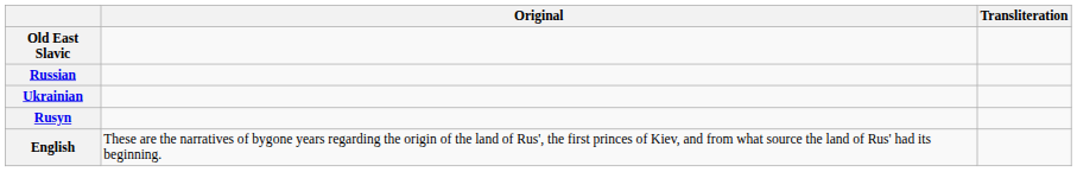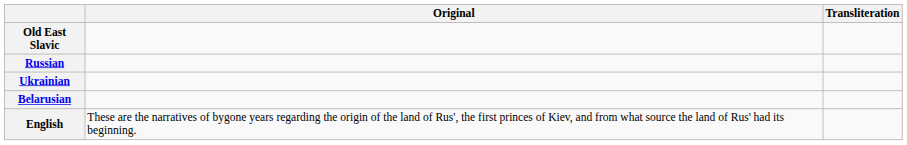+ row: Belarusian
- row: Rusyn
